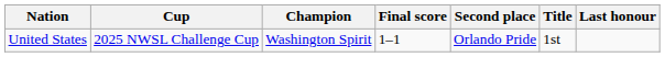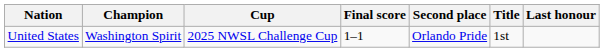columns swapped: Cup <-> Champion
